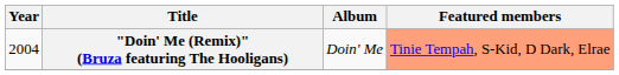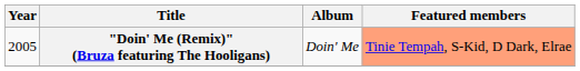"Doin' Me (Remix)" (Bruza featuring The Hooligans) | Year: 2004 -> 2005
